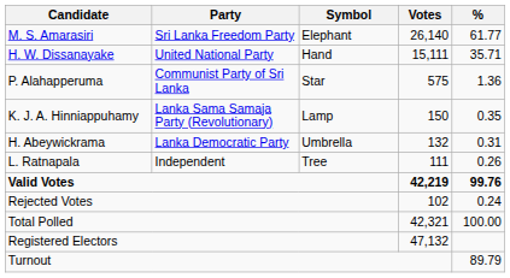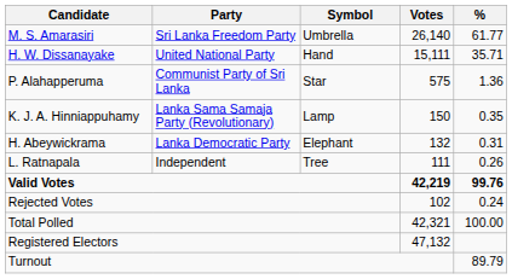M. S. Amarasiri | Symbol: Elephant -> Umbrella
H. Abeywickrama | Symbol: Umbrella -> Elephant
